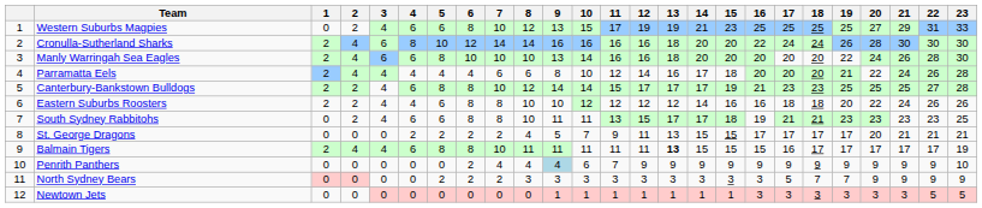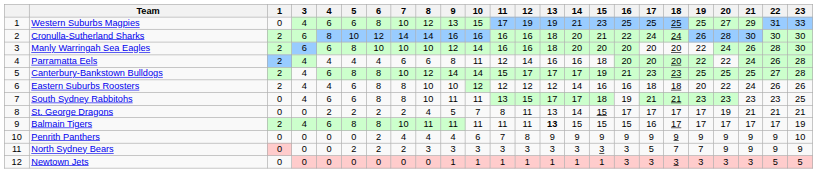- column: 2 | 2 | 4 | 4 | 4 | 2 | 2 | 2 | 0 | 4 | 0 | 0 | 0
Cronulla-Sutherland Sharks | 15: 20 -> 21
Manly Warringah Sea Eagles | 9: 13 -> 12
Parramatta Eels | 10: 10 -> 11
Parramatta Eels | 14: 17 -> 16
Parramatta Eels | 19: 21 -> 22
St. George Dragons | 11: 9 -> 8
St. George Dragons | 14: 15 -> 14
St. George Dragons | 20: 20 -> 19
Penrith Panthers | 9: lightblue background -> no background
Penrith Panthers | 12: 9 -> 8
